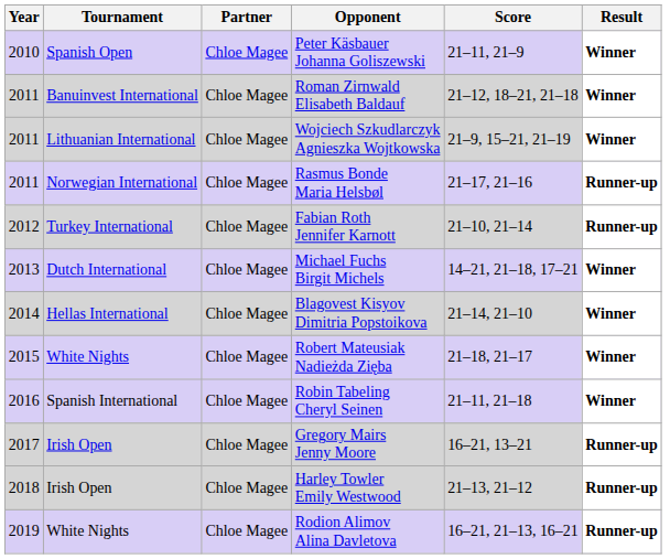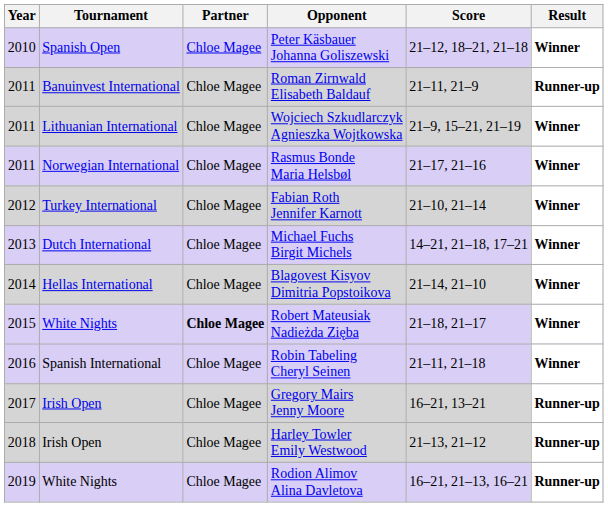Peter Käsbauer Johanna Goliszewski | Score: 21–11, 21–9 -> 21–12, 18–21, 21–18
Roman Zirnwald Elisabeth Baldauf | Score: 21–12, 18–21, 21–18 -> 21–11, 21–9
Roman Zirnwald Elisabeth Baldauf | Result: Winner -> Runner-up
Rasmus Bonde Maria Helsbøl | Result: Runner-up -> Winner
Fabian Roth Jennifer Karnott | Result: Runner-up -> Winner
Robert Mateusiak Nadieżda Zięba | Partner: normal -> bold
